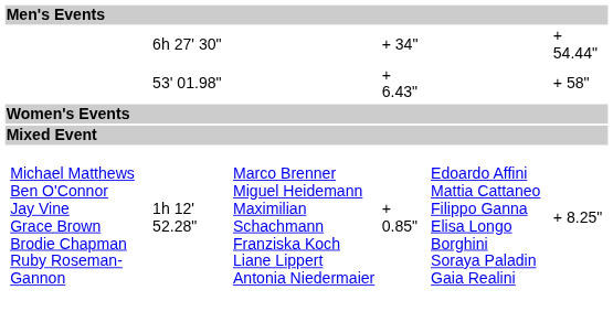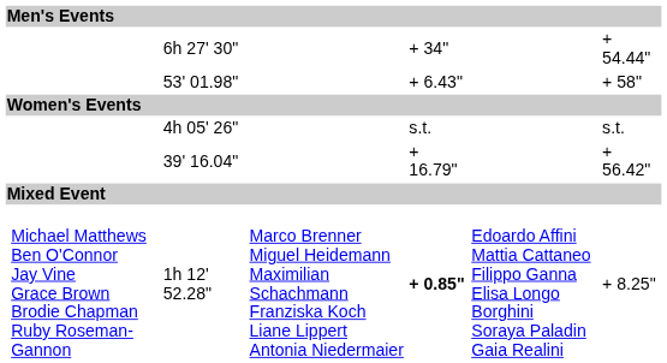+ row: 4h 05' 26" | s.t. | s.t.
+ row: 39' 16.04" | + 16.79" | + 56.42"
1h 12' 52.28" | column 5: normal -> bold
